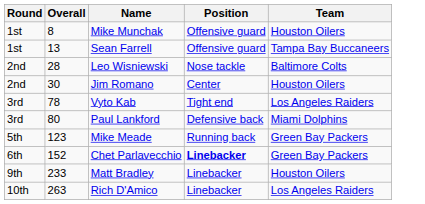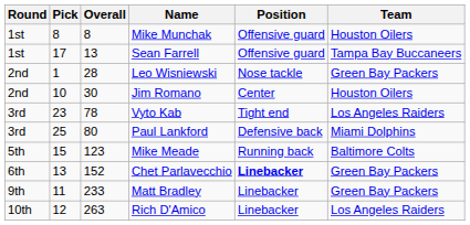+ column: Pick | 8 | 17 | 1 | 10 | 23 | 25 | 15 | 13 | 11 | 12
Leo Wisniewski | Team: Baltimore Colts -> Green Bay Packers
Mike Meade | Team: Green Bay Packers -> Baltimore Colts
Matt Bradley | Team: Houston Oilers -> Green Bay Packers
